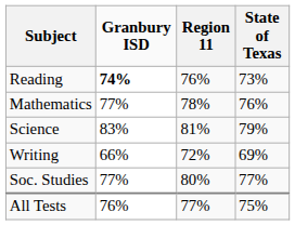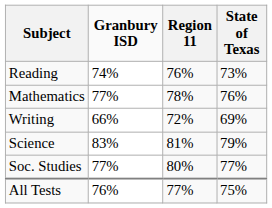Reading | Granbury ISD: bold -> normal
rows swapped: Writing <-> Science
